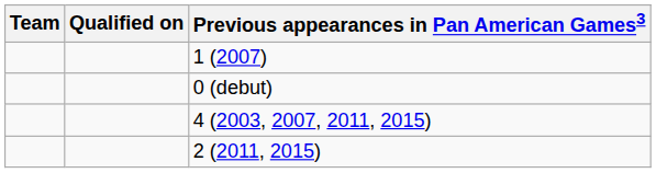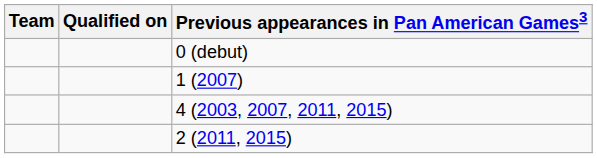rows swapped: 0 (debut) <-> 1 (2007)
